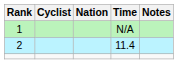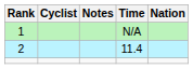columns swapped: Nation <-> Notes
